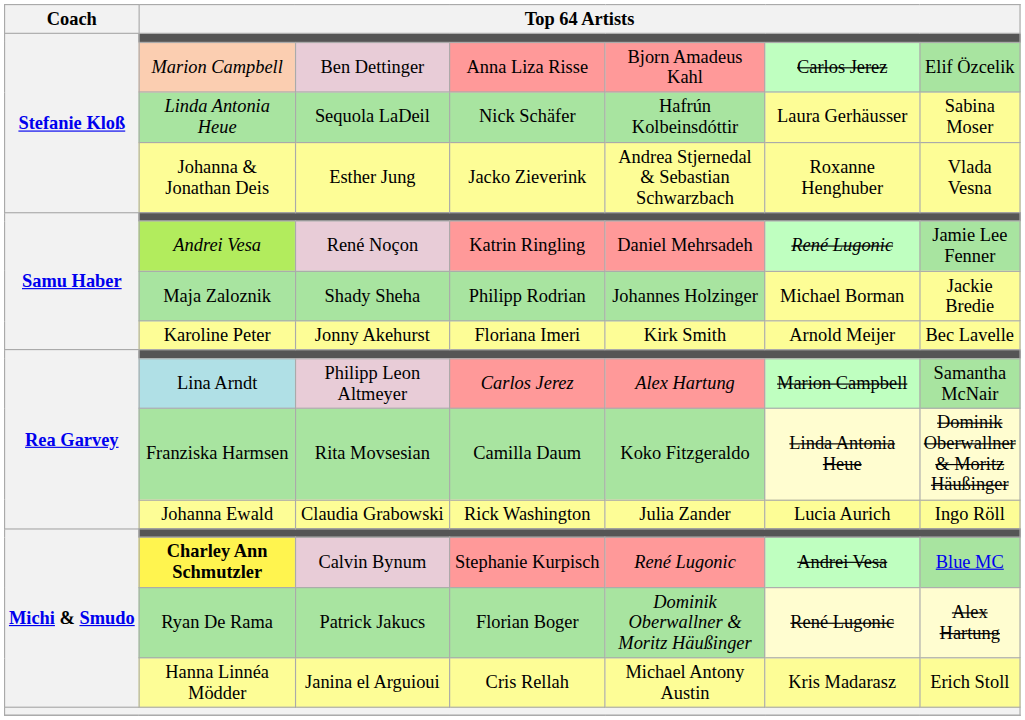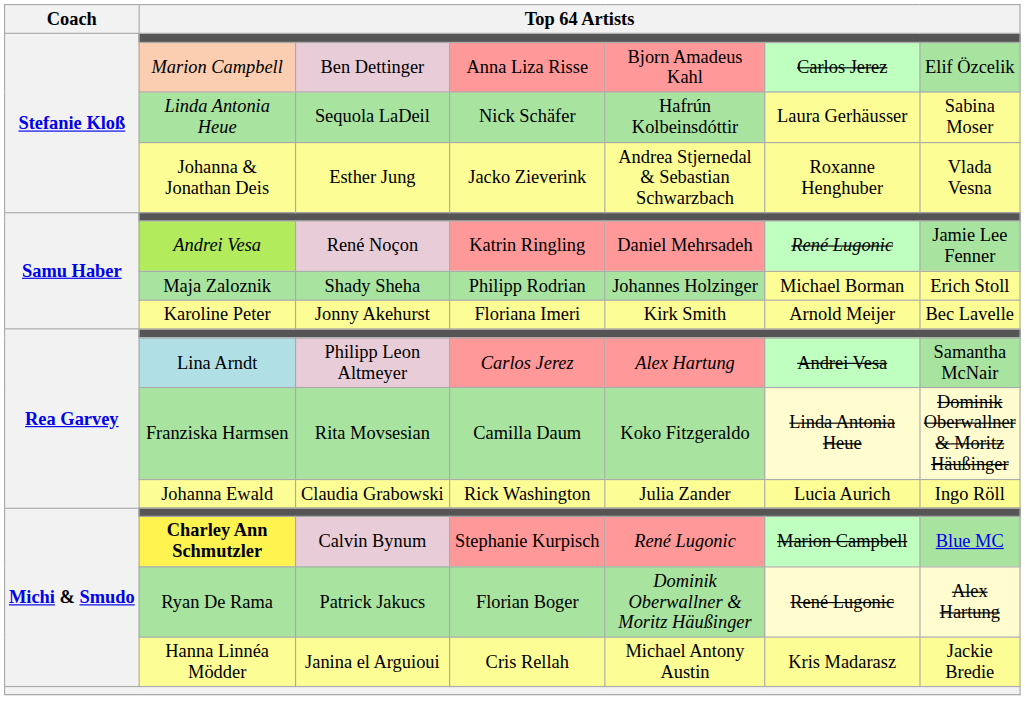Maja Zaloznik | column 7: Jackie Bredie -> Erich Stoll
Lina Arndt | column 6: Marion Campbell -> Andrei Vesa
Charley Ann Schmutzler | column 6: Andrei Vesa -> Marion Campbell
Hanna Linnéa Mödder | column 7: Erich Stoll -> Jackie Bredie
